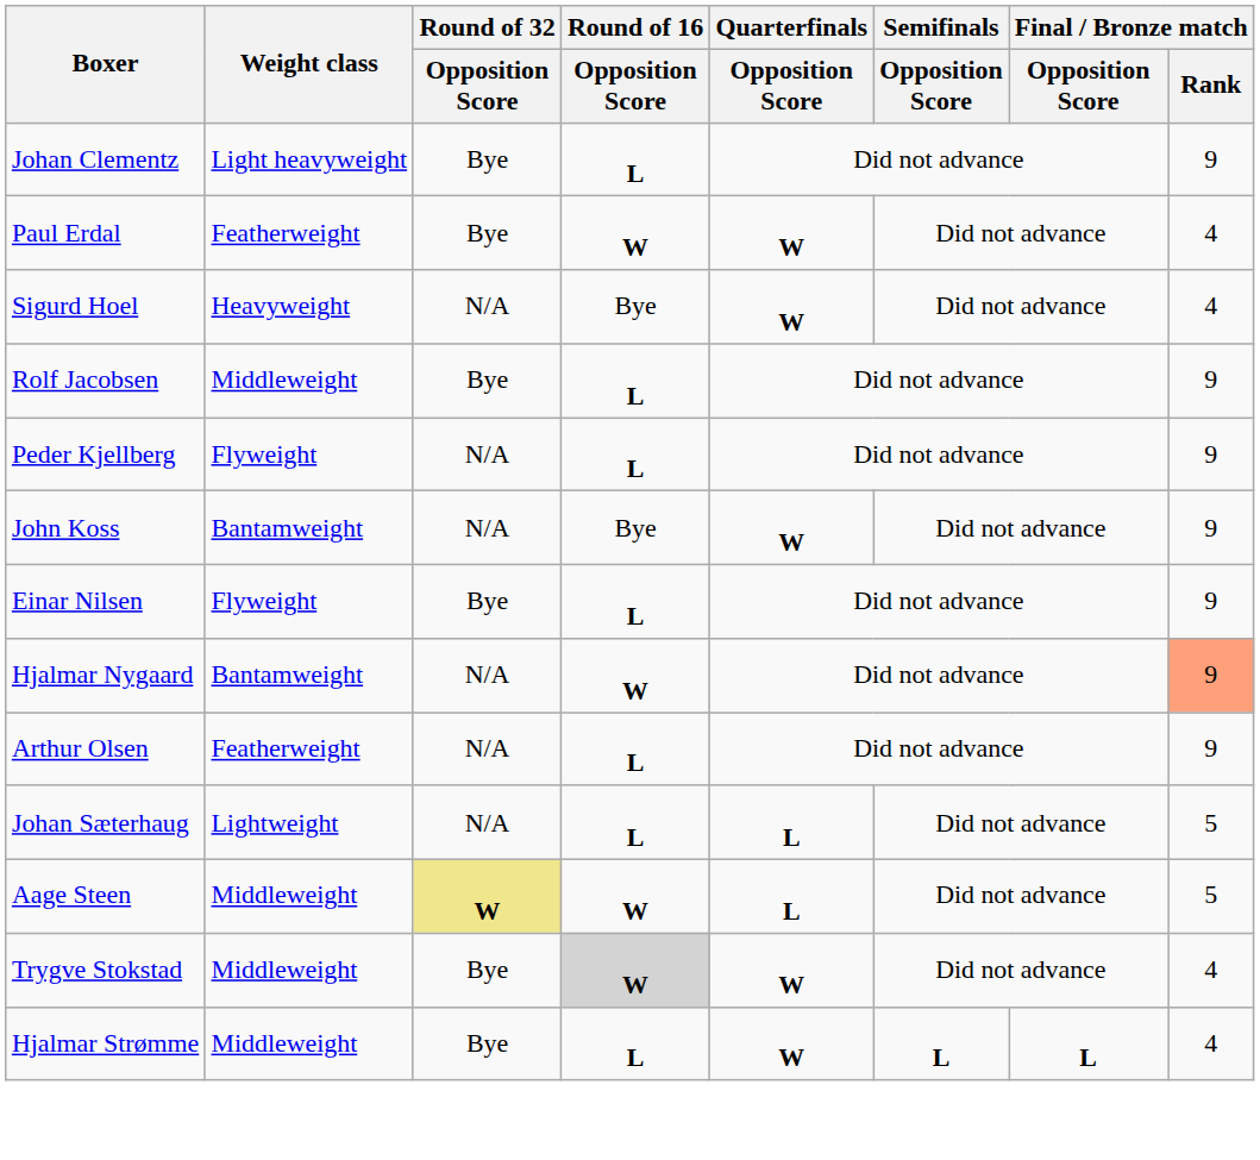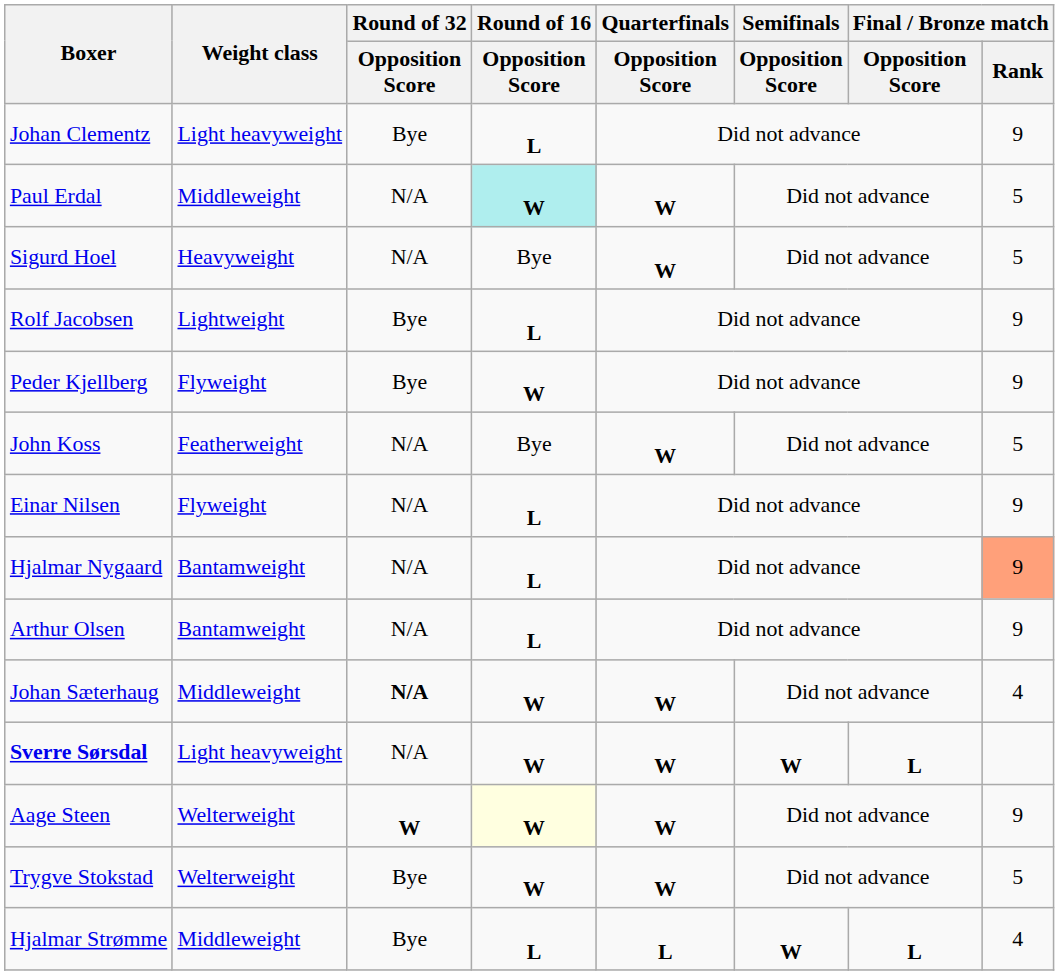Paul Erdal | Weight class: Featherweight -> Middleweight
Paul Erdal | Round of 32 / Opposition Score: Bye -> N/A
Paul Erdal | Round of 16 / Opposition Score: no background -> paleturquoise background
Paul Erdal | Final / Bronze match / Rank: 4 -> 5
Sigurd Hoel | Final / Bronze match / Rank: 4 -> 5
Rolf Jacobsen | Weight class: Middleweight -> Lightweight
Peder Kjellberg | Round of 32 / Opposition Score: N/A -> Bye
Peder Kjellberg | Round of 16 / Opposition Score: L -> W
John Koss | Weight class: Bantamweight -> Featherweight
John Koss | Final / Bronze match / Rank: 9 -> 5
Einar Nilsen | Round of 32 / Opposition Score: Bye -> N/A
Hjalmar Nygaard | Round of 16 / Opposition Score: W -> L
Arthur Olsen | Weight class: Featherweight -> Bantamweight
Johan Sæterhaug | Weight class: Lightweight -> Middleweight
Johan Sæterhaug | Round of 32 / Opposition Score: normal -> bold
Johan Sæterhaug | Round of 16 / Opposition Score: L -> W
Johan Sæterhaug | Quarterfinals / Opposition Score: L -> W
Johan Sæterhaug | Final / Bronze match / Rank: 5 -> 4
+ row: Sverre Sørsdal | Light heavyweight | N/A | W | W | W | L
Aage Steen | Weight class: Middleweight -> Welterweight
Aage Steen | Round of 32 / Opposition Score: khaki background -> no background
Aage Steen | Round of 16 / Opposition Score: no background -> lightyellow background
Aage Steen | Quarterfinals / Opposition Score: L -> W
Aage Steen | Final / Bronze match / Rank: 5 -> 9
Trygve Stokstad | Weight class: Middleweight -> Welterweight
Trygve Stokstad | Round of 16 / Opposition Score: lightgrey background -> no background
Trygve Stokstad | Final / Bronze match / Rank: 4 -> 5
Hjalmar Strømme | Quarterfinals / Opposition Score: W -> L
Hjalmar Strømme | Semifinals / Opposition Score: L -> W
